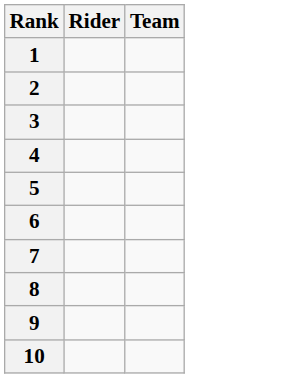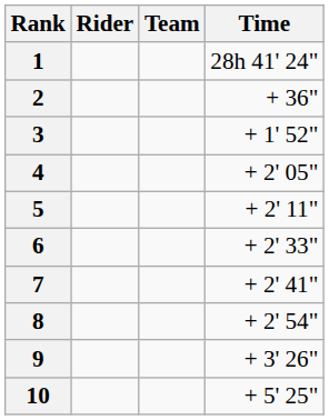+ column: Time | 28h 41' 24" | + 36" | + 1' 52" | + 2' 05" | + 2' 11" | + 2' 33" | + 2' 41" | + 2' 54" | + 3' 26" | + 5' 25"
